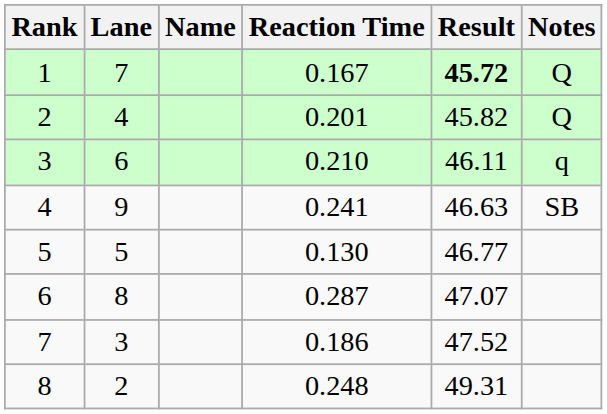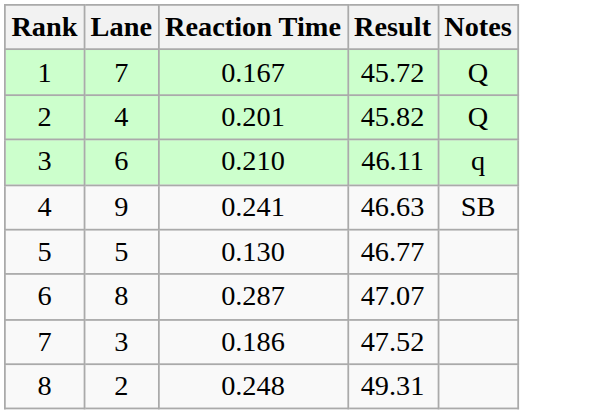- column: Name
1 | Result: bold -> normal
